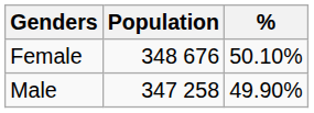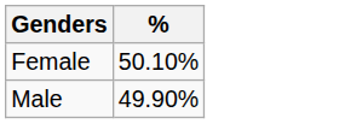- column: Population | 348 676 | 347 258
